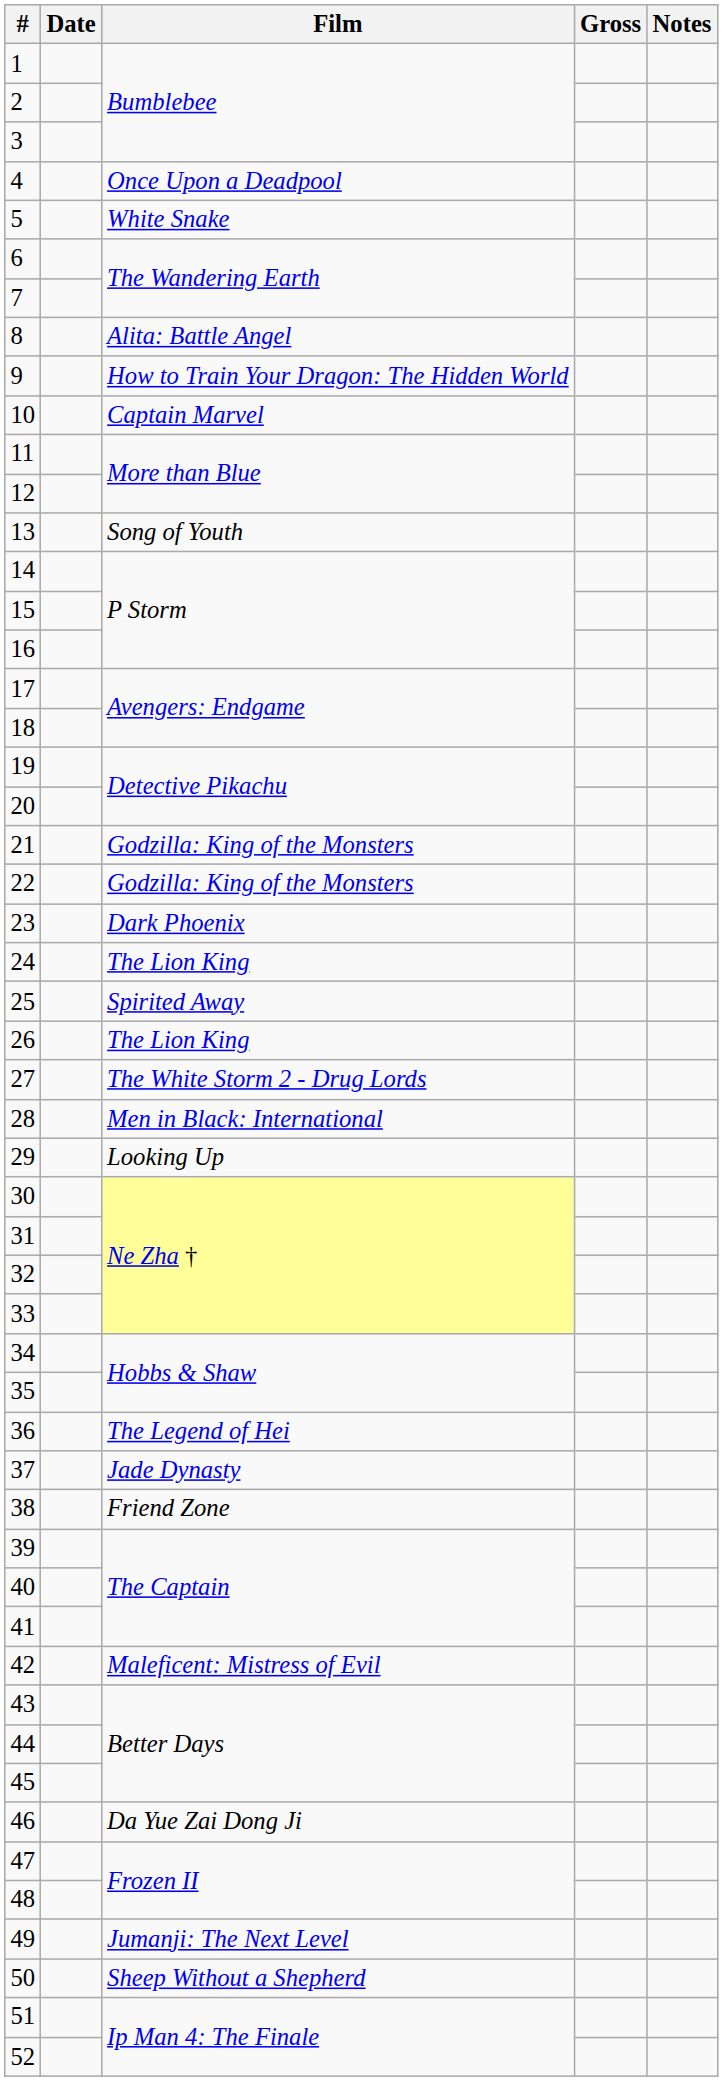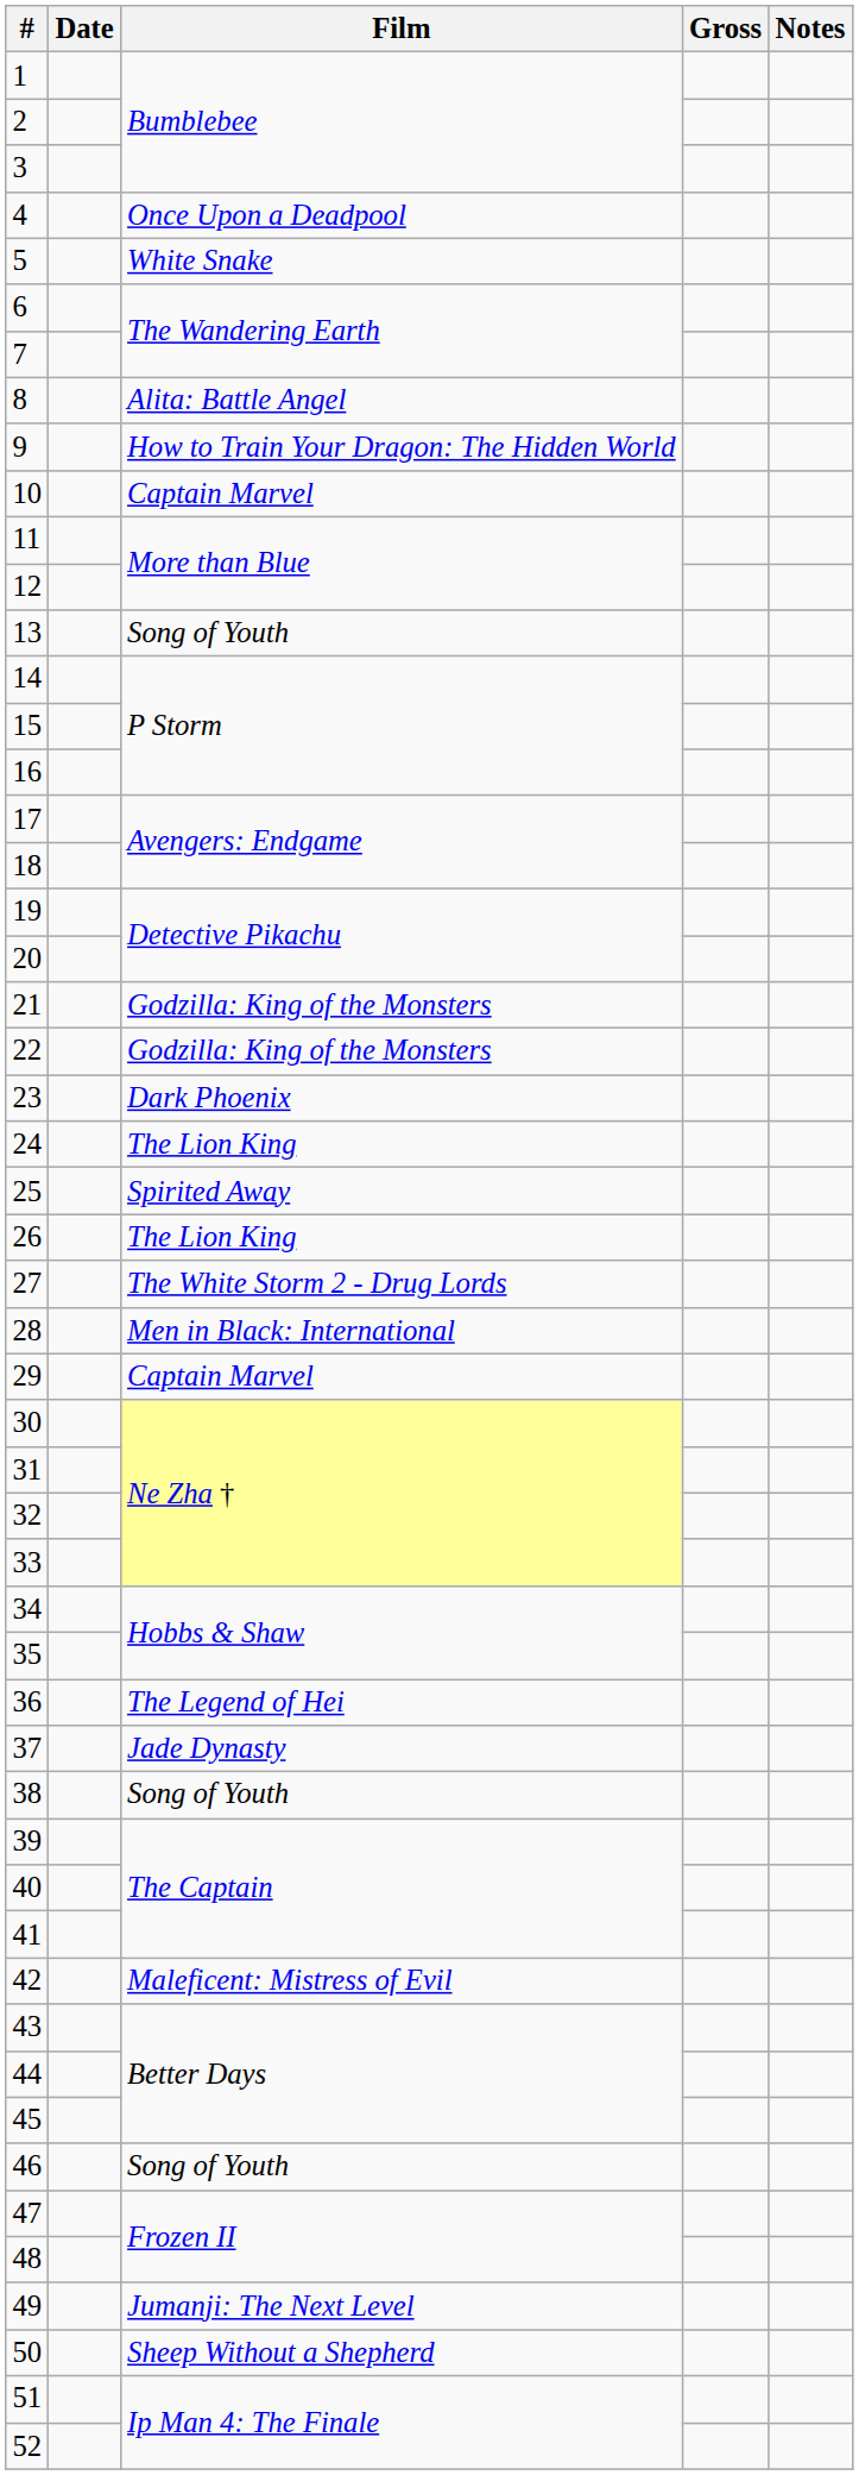29 | Film: Looking Up -> Captain Marvel
38 | Film: Friend Zone -> Song of Youth
46 | Film: Da Yue Zai Dong Ji -> Song of Youth
